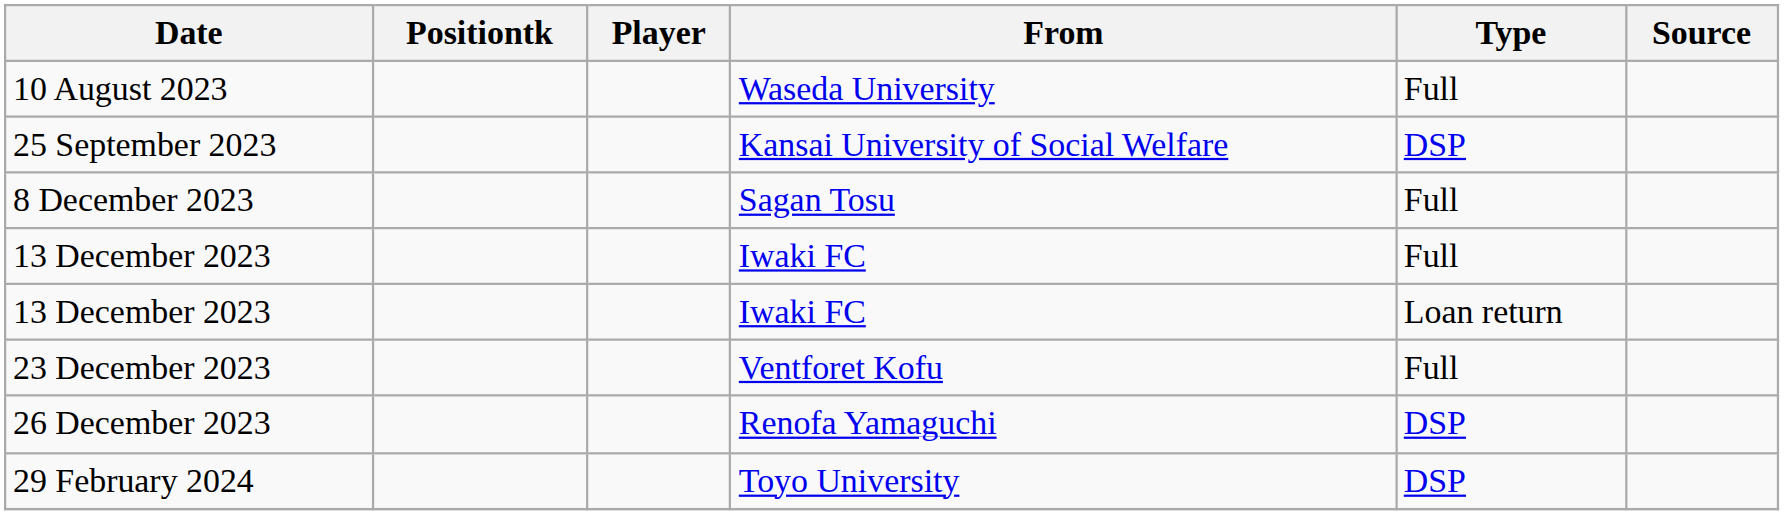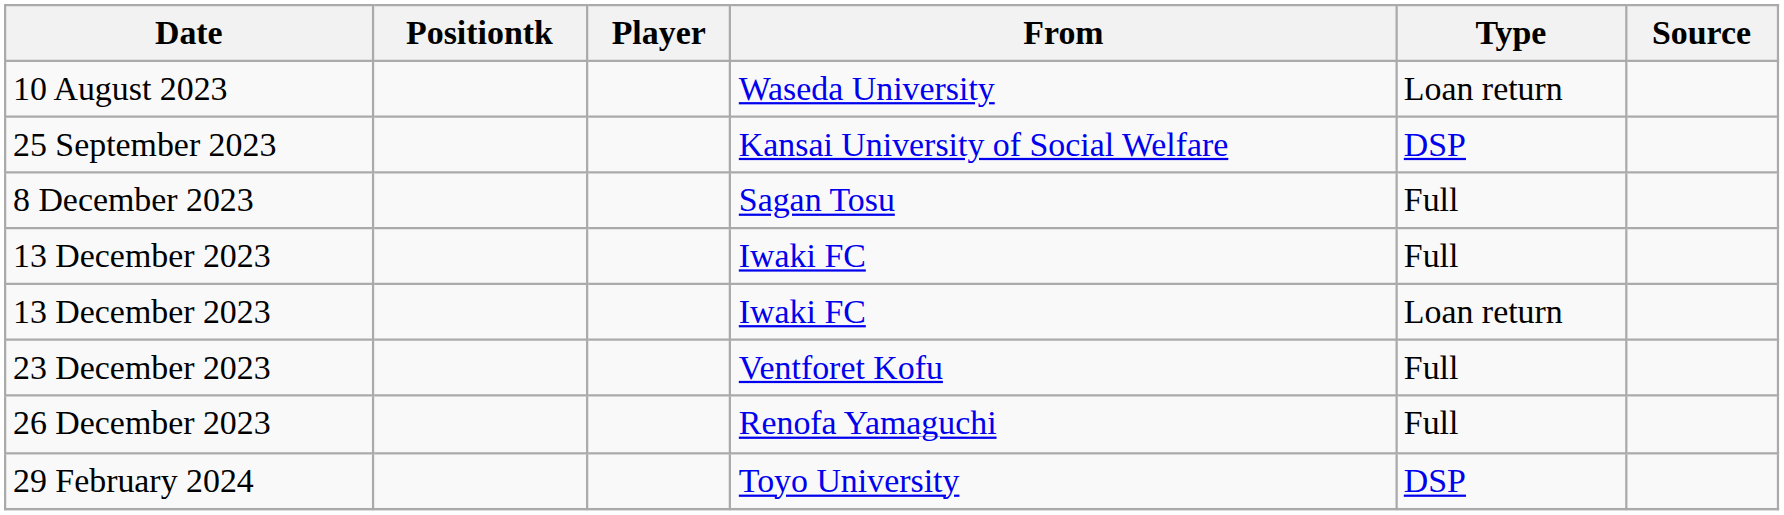10 August 2023 | Type: Full -> Loan return
26 December 2023 | Type: DSP -> Full
